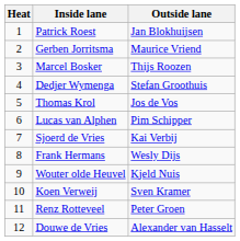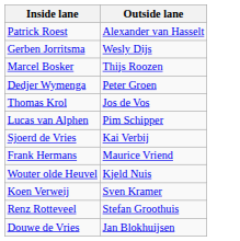- column: Heat | 1 | 2 | 3 | 4 | 5 | 6 | 7 | 8 | 9 | 10 | 11 | 12
Patrick Roest | Outside lane: Jan Blokhuijsen -> Alexander van Hasselt
Gerben Jorritsma | Outside lane: Maurice Vriend -> Wesly Dijs
Dedjer Wymenga | Outside lane: Stefan Groothuis -> Peter Groen
Frank Hermans | Outside lane: Wesly Dijs -> Maurice Vriend
Renz Rotteveel | Outside lane: Peter Groen -> Stefan Groothuis
Douwe de Vries | Outside lane: Alexander van Hasselt -> Jan Blokhuijsen
